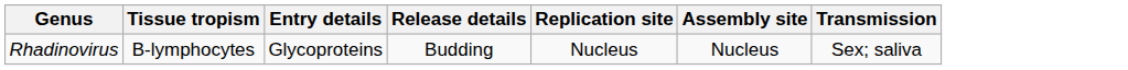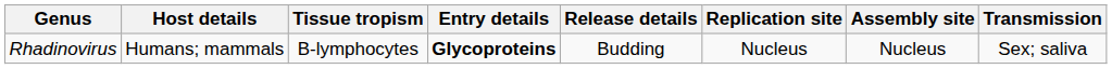+ column: Host details | Humans; mammals
Rhadinovirus | Entry details: normal -> bold
